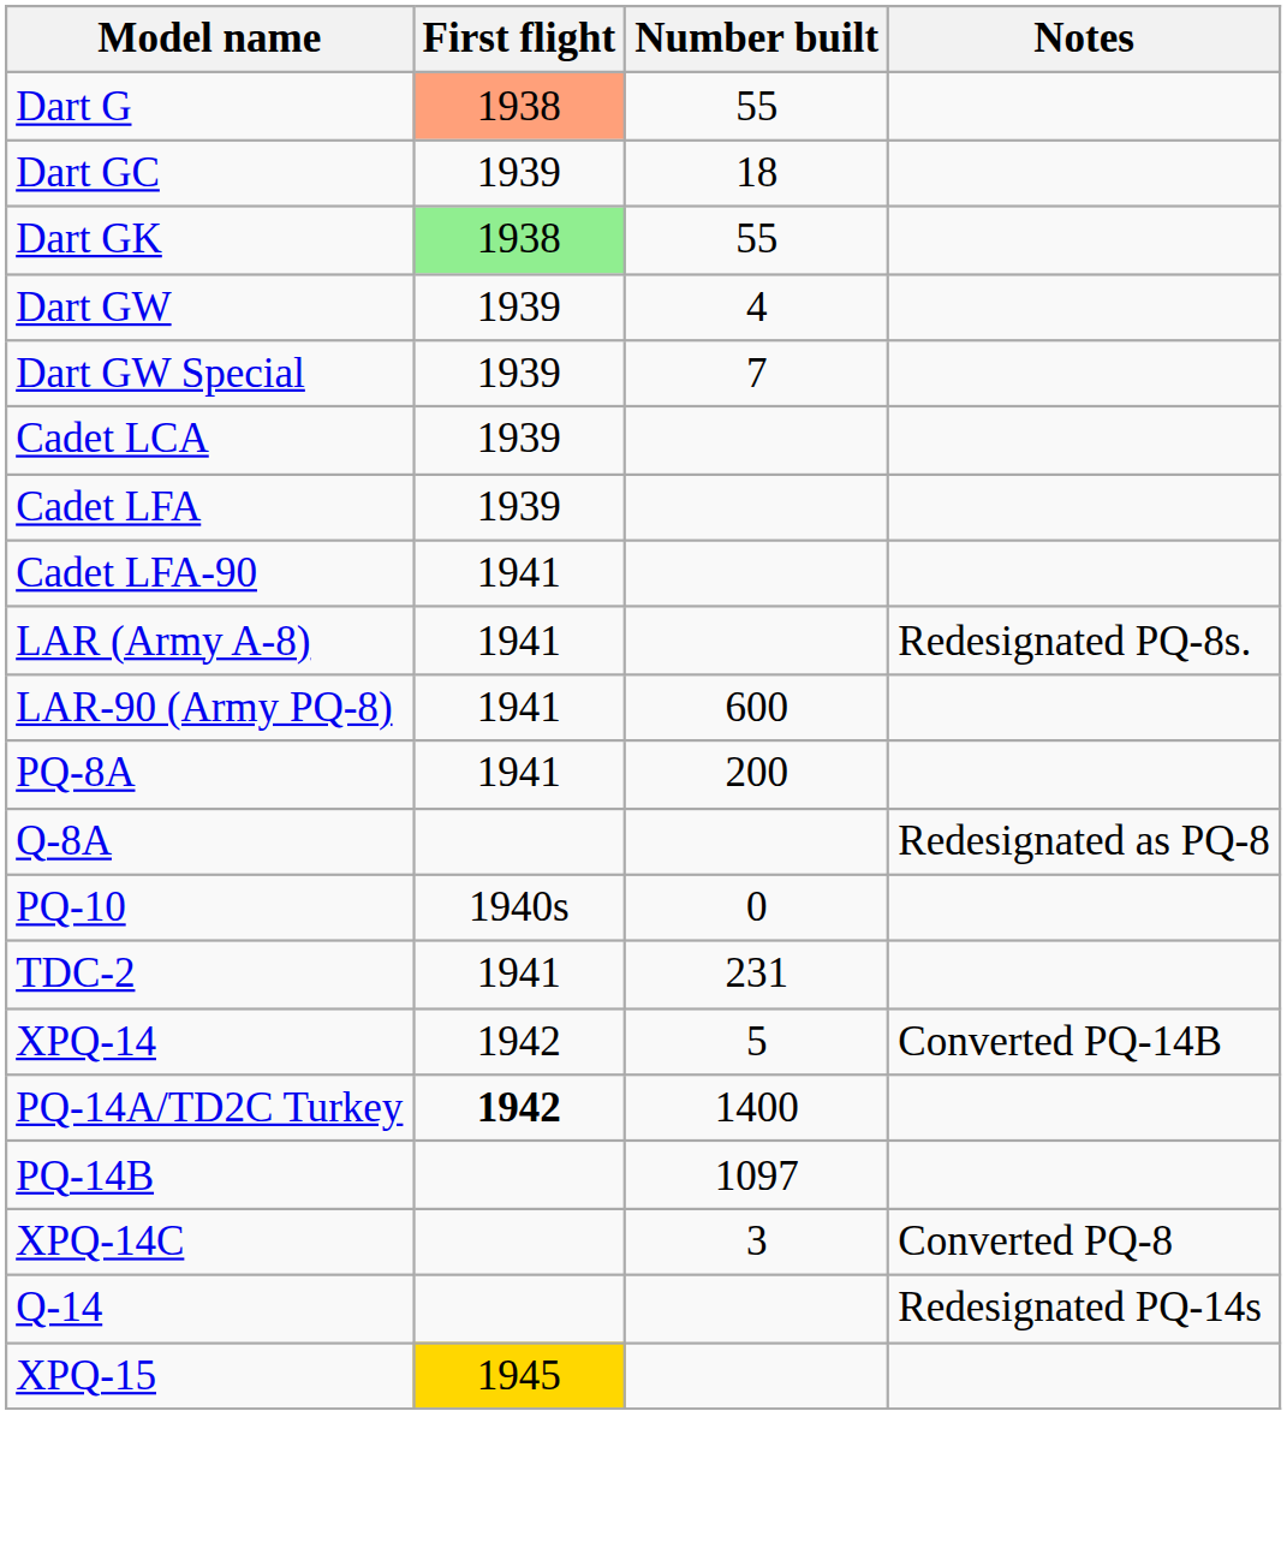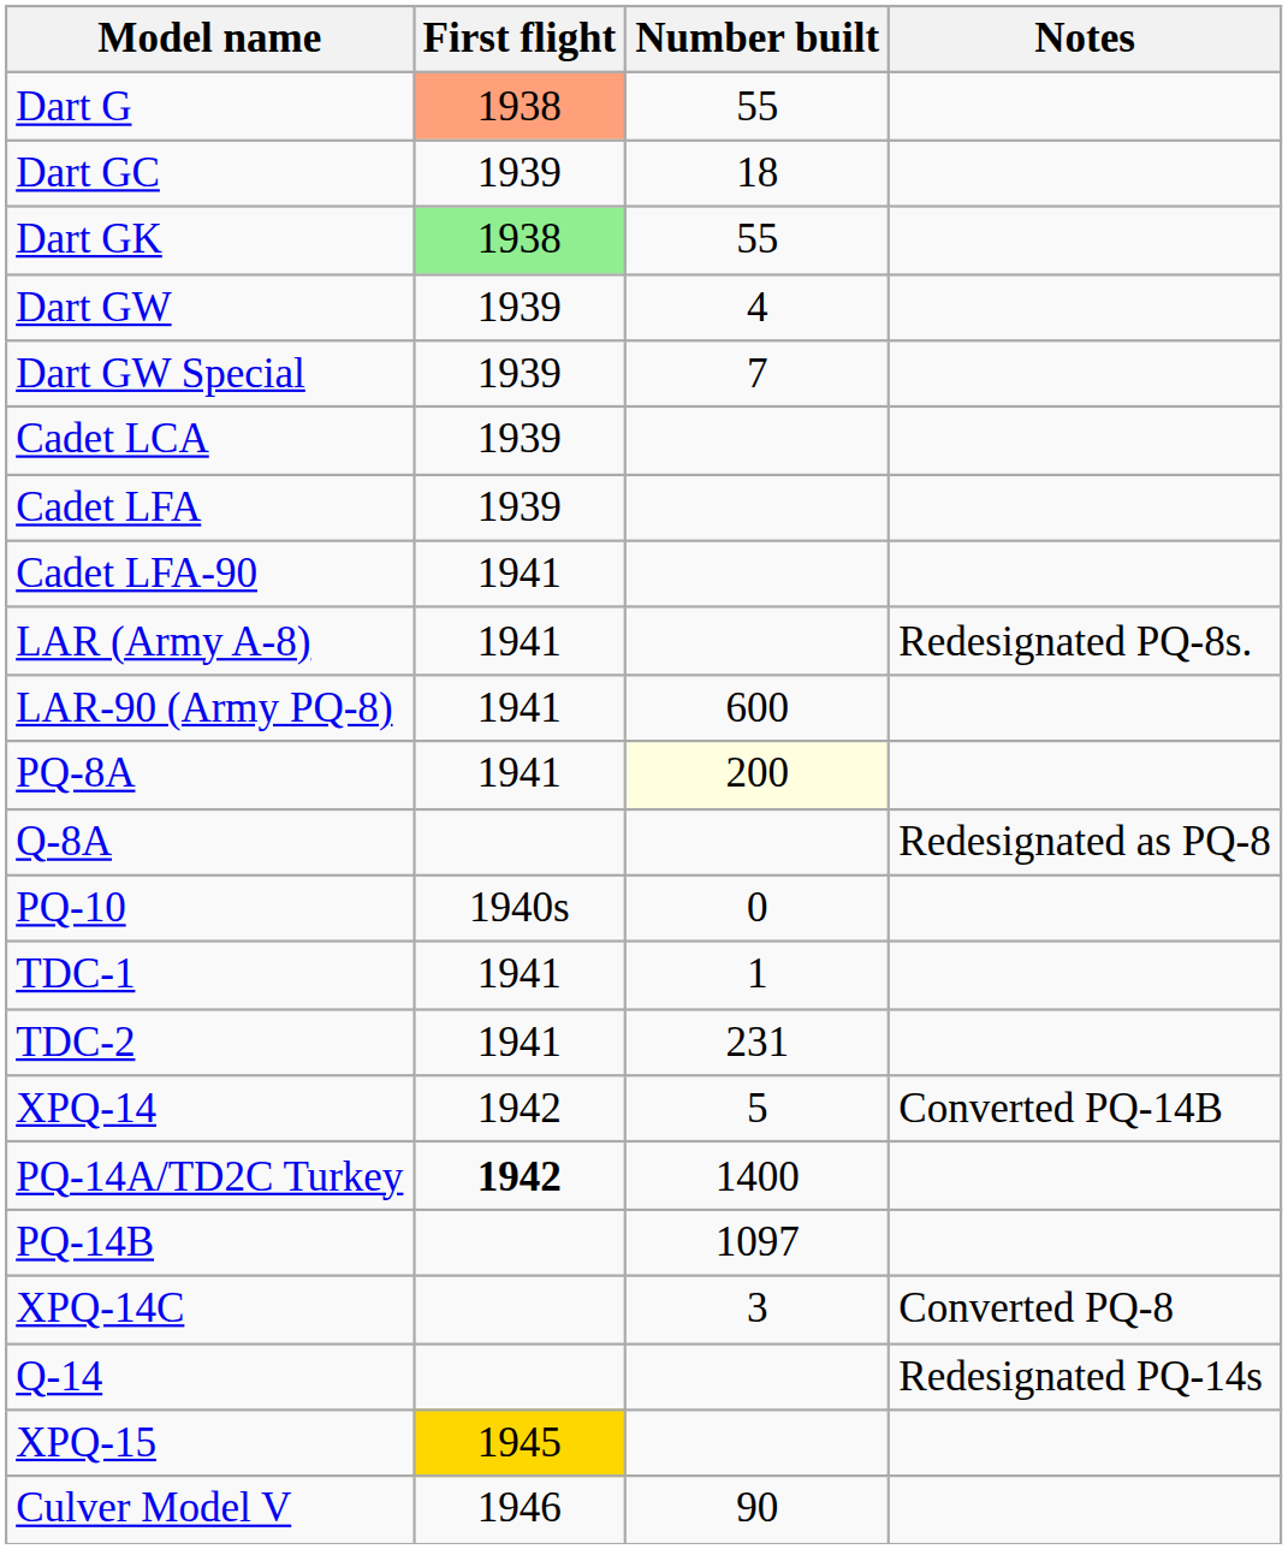PQ-8A | Number built: no background -> lightyellow background
+ row: TDC-1 | 1941 | 1
+ row: Culver Model V | 1946 | 90
